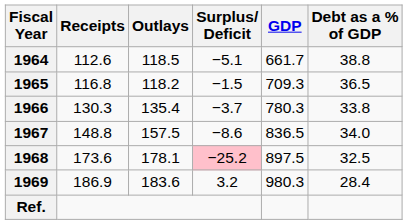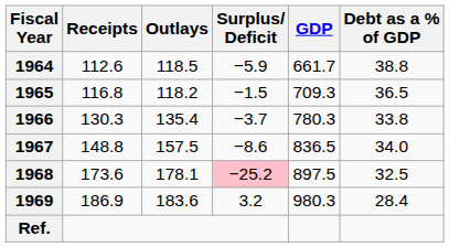1964 | Surplus/ Deficit: −5.1 -> −5.9
